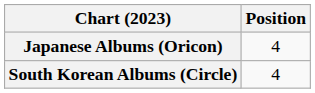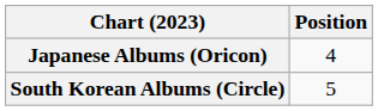South Korean Albums (Circle) | Position: 4 -> 5
